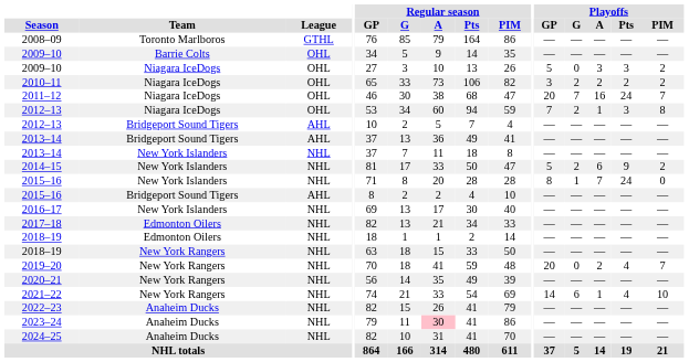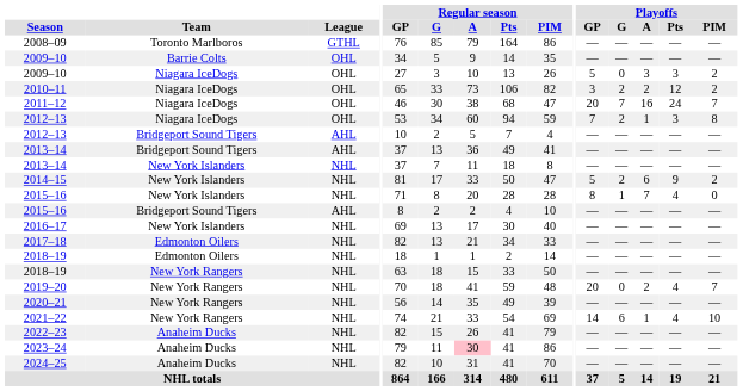2010–11 | Playoffs / Pts: 2 -> 12
2015–16 / New York Islanders | Playoffs / Pts: 24 -> 4
